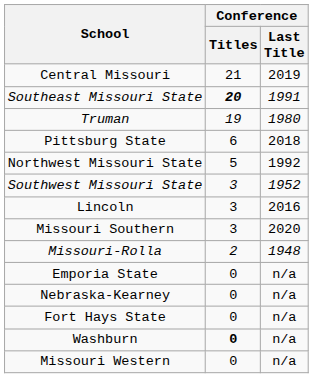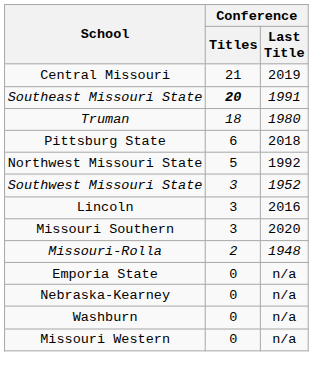Truman | Conference / Titles: 19 -> 18
- row: Fort Hays State | 0 | n/a
Washburn | Conference / Titles: bold -> normal
